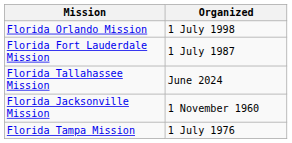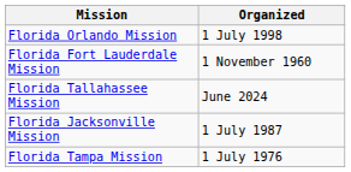Florida Fort Lauderdale Mission | Organized: 1 July 1987 -> 1 November 1960
Florida Jacksonville Mission | Organized: 1 November 1960 -> 1 July 1987
